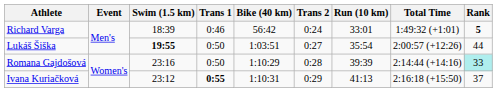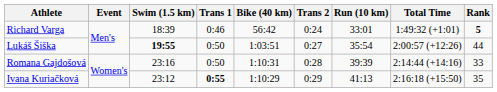Romana Gajdošová | Bike (40 km): 1:10:29 -> 1:10:31
Romana Gajdošová | Rank: paleturquoise background -> no background
Ivana Kuriačková | Bike (40 km): 1:10:31 -> 1:10:29
Ivana Kuriačková | Rank: 37 -> 35
